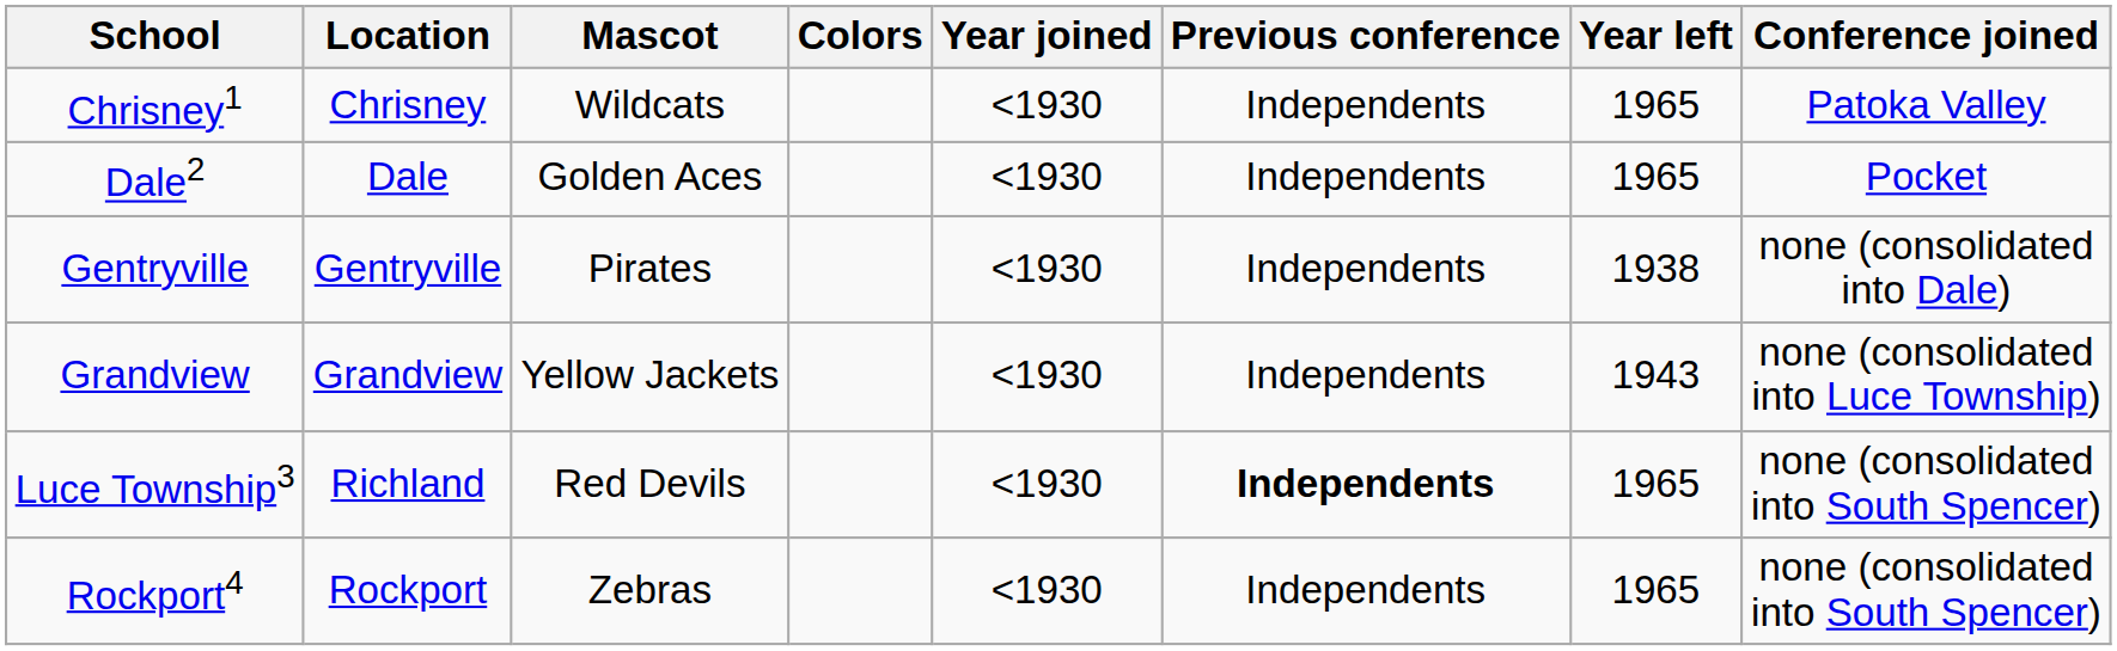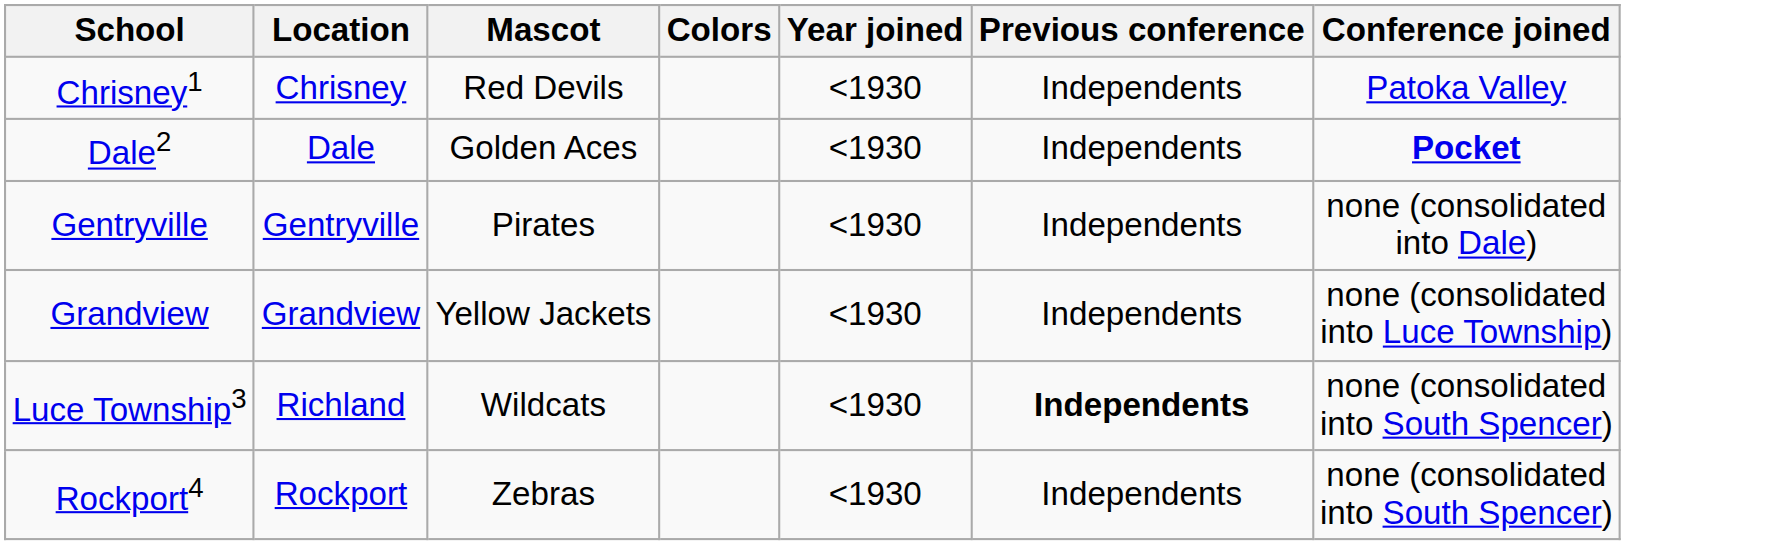- column: Year left | 1965 | 1965 | 1938 | 1943 | 1965 | 1965
Chrisney1 | Mascot: Wildcats -> Red Devils
Dale2 | Conference joined: normal -> bold
Luce Township3 | Mascot: Red Devils -> Wildcats
